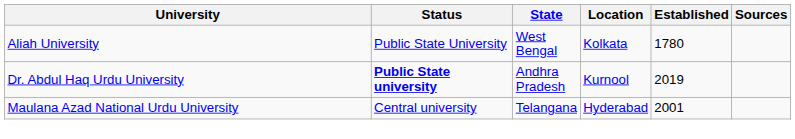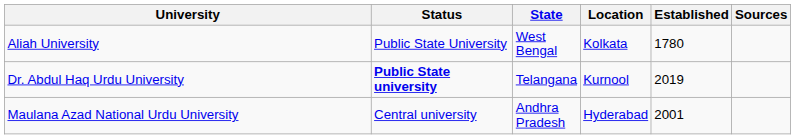Dr. Abdul Haq Urdu University | State: Andhra Pradesh -> Telangana
Maulana Azad National Urdu University | State: Telangana -> Andhra Pradesh
